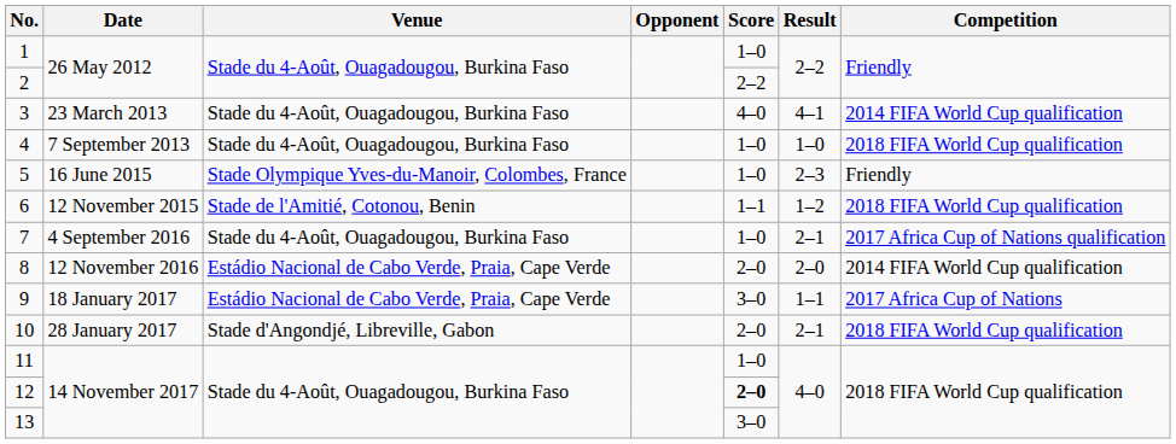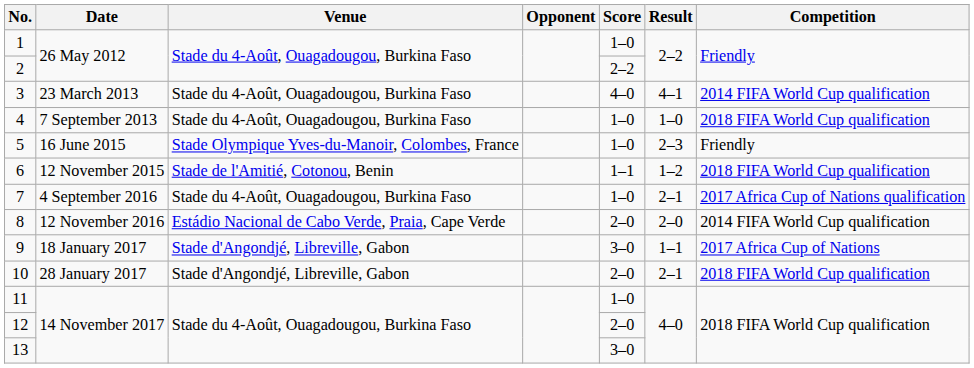9 | Venue: Estádio Nacional de Cabo Verde, Praia, Cape Verde -> Stade d'Angondjé, Libreville, Gabon
12 | Score: bold -> normal
